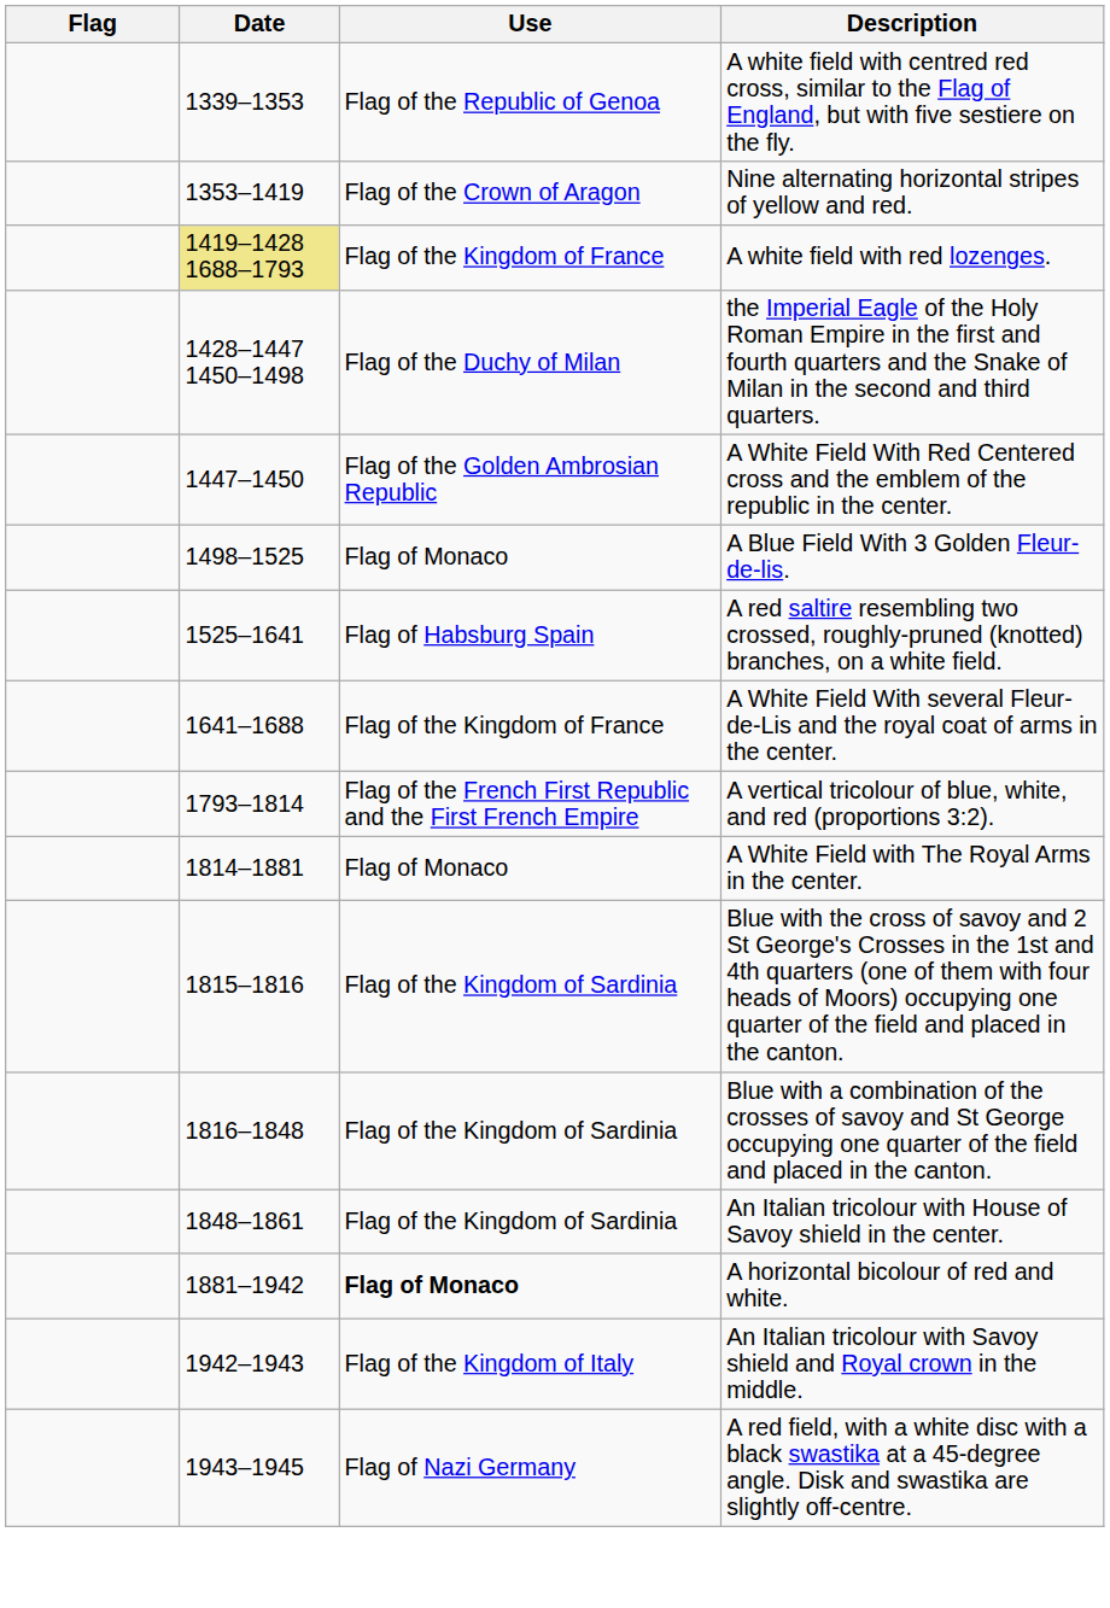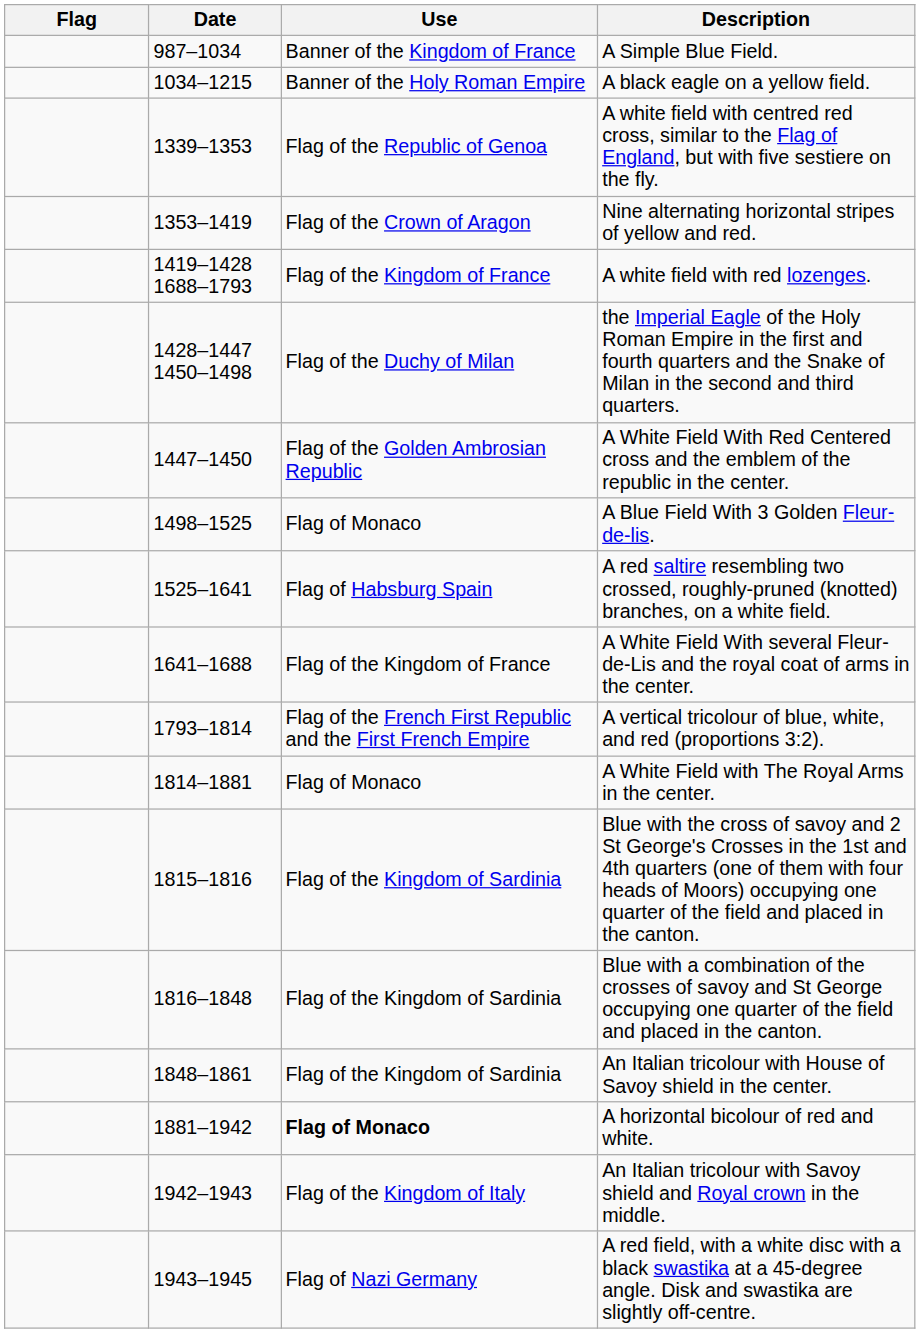+ row: 987–1034 | Banner of the Kingdom of France | A Simple Blue Field.
+ row: 1034–1215 | Banner of the Holy Roman Empire | A black eagle on a yellow field.
A white field with red lozenges. | Date: khaki background -> no background
